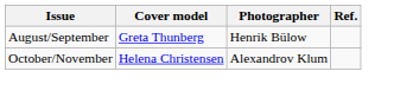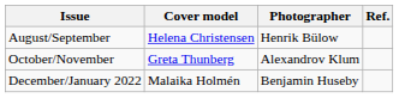August/September | Cover model: Greta Thunberg -> Helena Christensen
October/November | Cover model: Helena Christensen -> Greta Thunberg
+ row: December/January 2022 | Malaika Holmén | Benjamin Huseby
